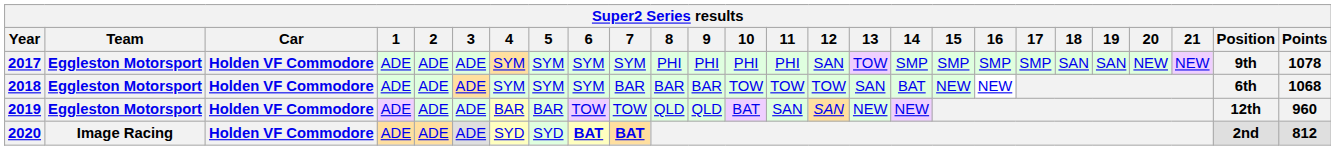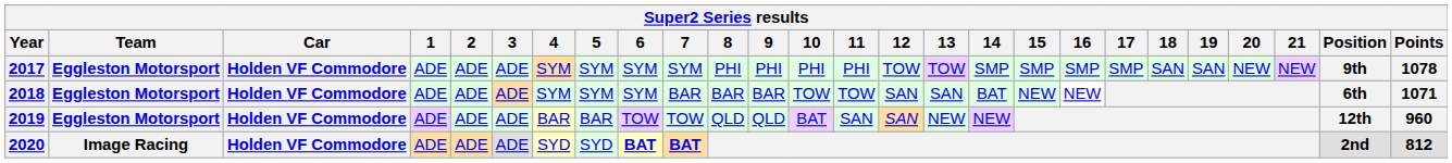2017 | 12: SAN -> TOW
2018 | 12: TOW -> SAN
2018 | Points: 1068 -> 1071
